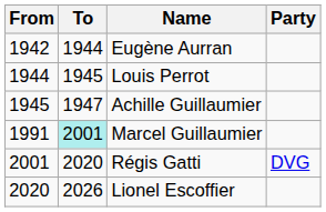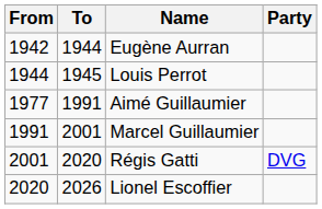- row: 1945 | 1947 | Achille Guillaumier
+ row: 1977 | 1991 | Aimé Guillaumier
Marcel Guillaumier | To: paleturquoise background -> no background
